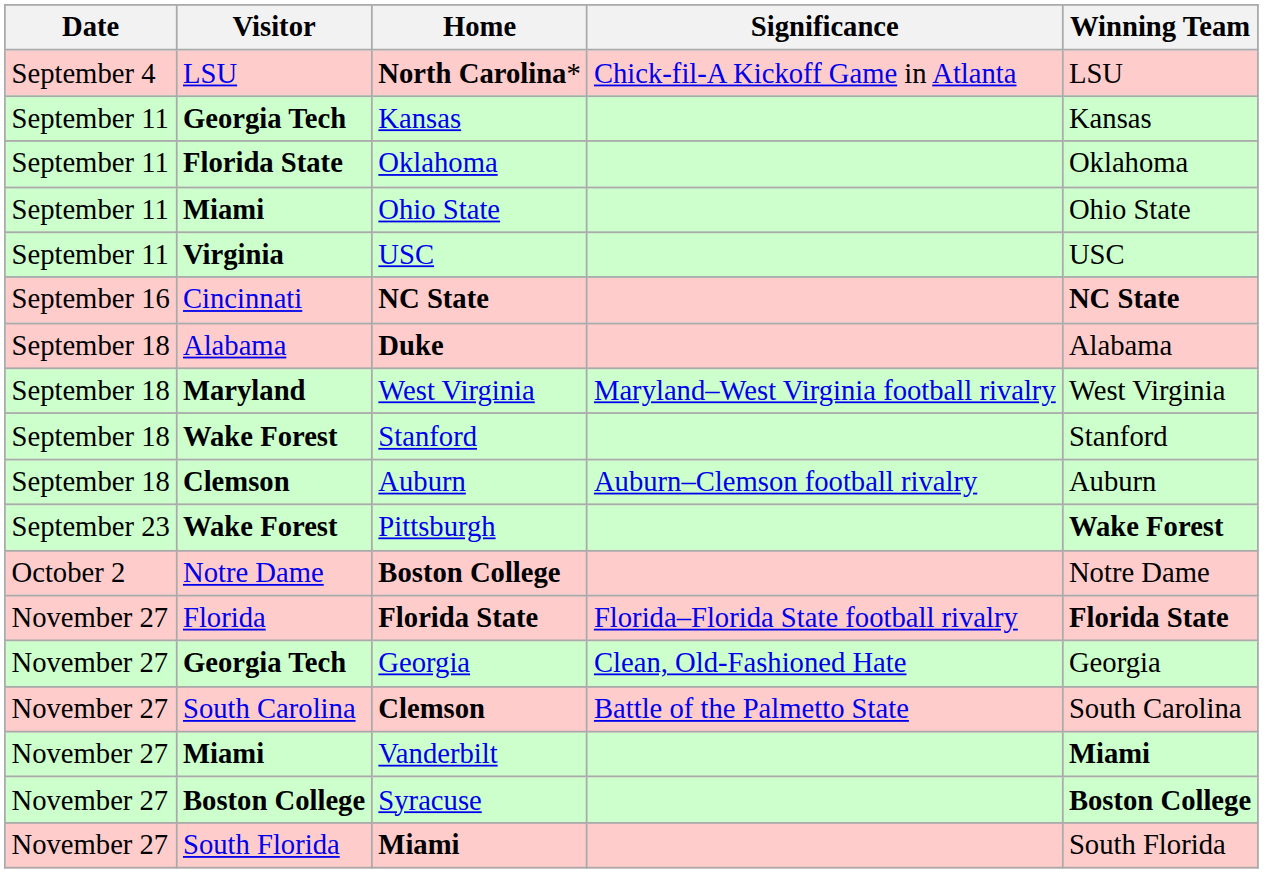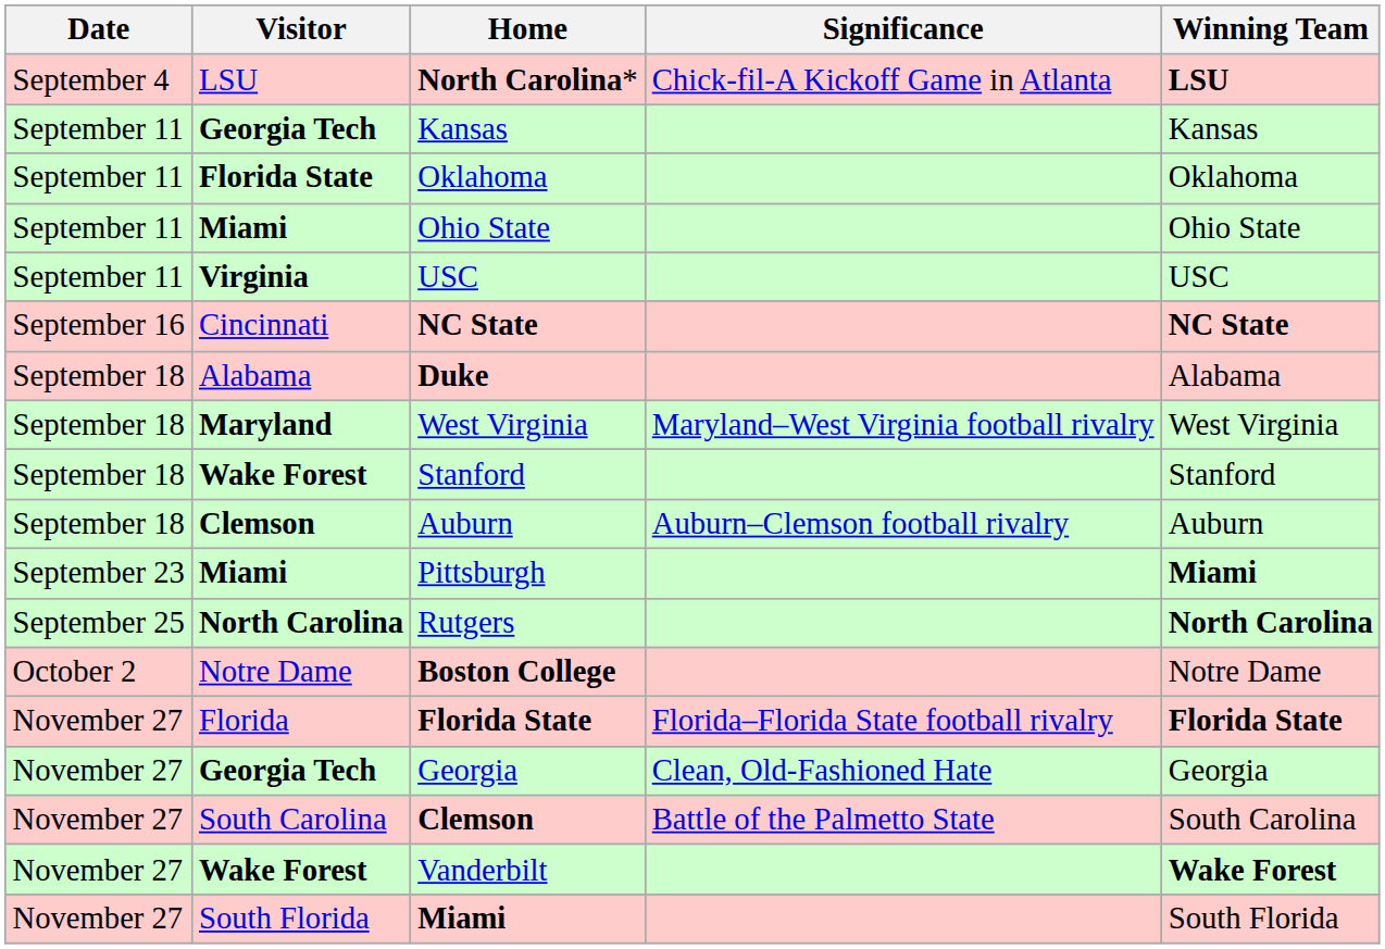North Carolina* | Winning Team: normal -> bold
Pittsburgh | Visitor: Wake Forest -> Miami
Pittsburgh | Winning Team: Wake Forest -> Miami
+ row: September 25 | North Carolina | Rutgers | North Carolina
Vanderbilt | Visitor: Miami -> Wake Forest
Vanderbilt | Winning Team: Miami -> Wake Forest
- row: November 27 | Boston College | Syracuse | Boston College
